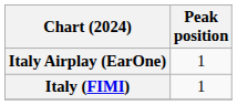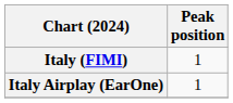rows swapped: Italy (FIMI) <-> Italy Airplay (EarOne)
